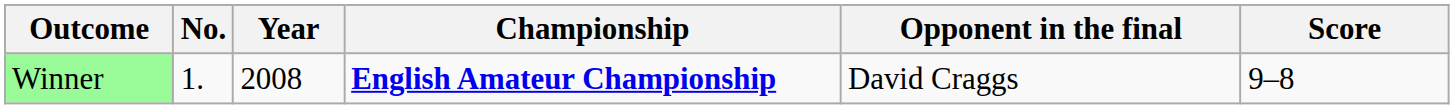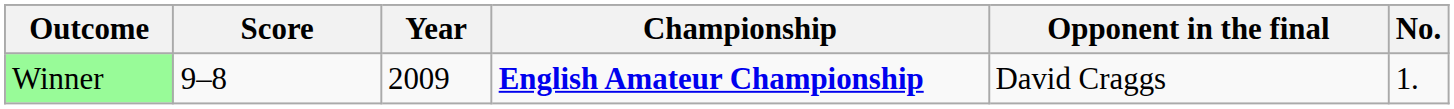columns swapped: No. <-> Score
Winner | Year: 2008 -> 2009
